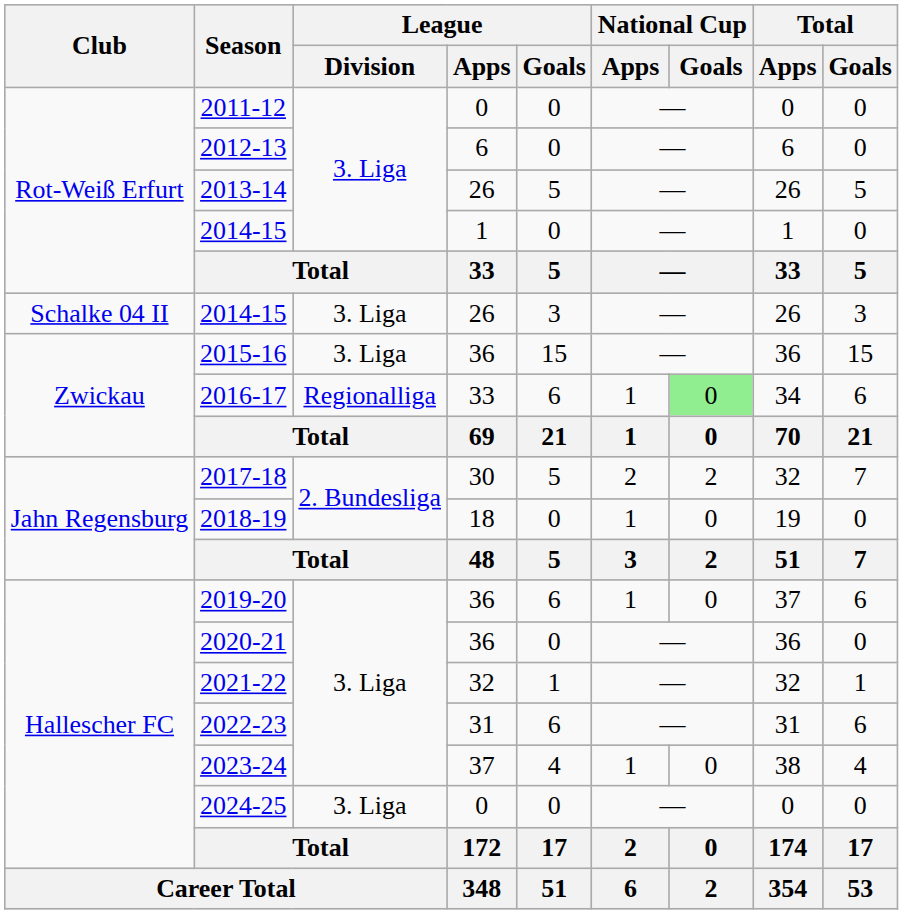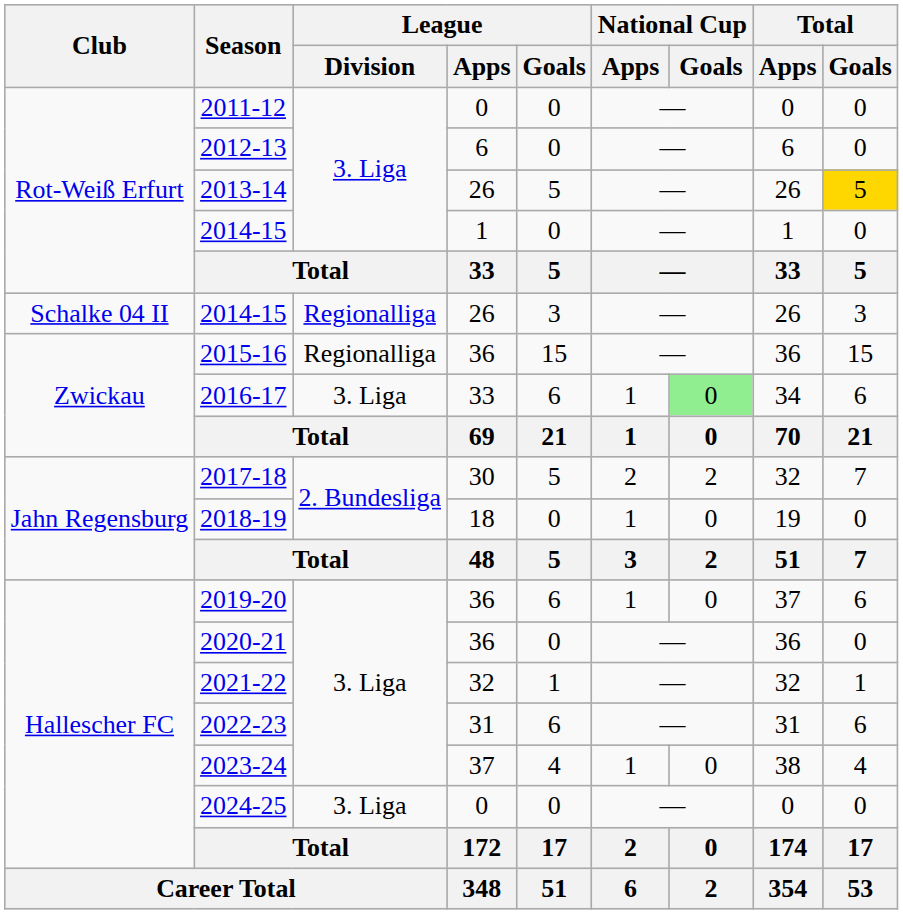2013-14 | Total / Goals: no background -> gold background
2014-15 / 26 | League / Division: 3. Liga -> Regionalliga
2015-16 | League / Division: 3. Liga -> Regionalliga
2016-17 | League / Division: Regionalliga -> 3. Liga
